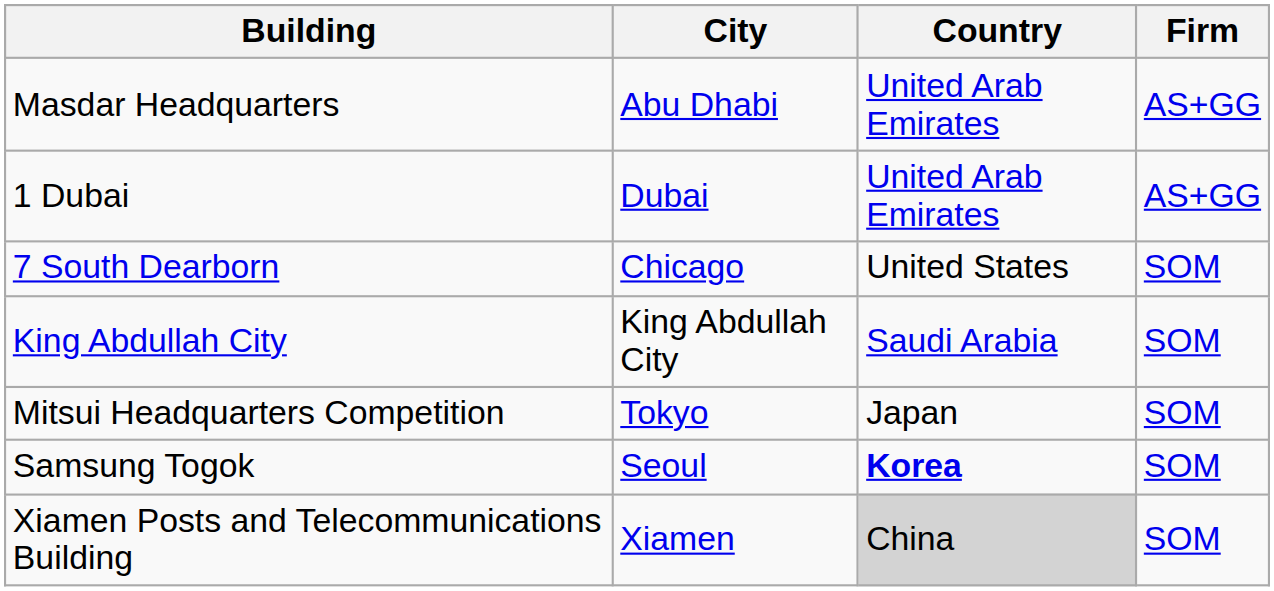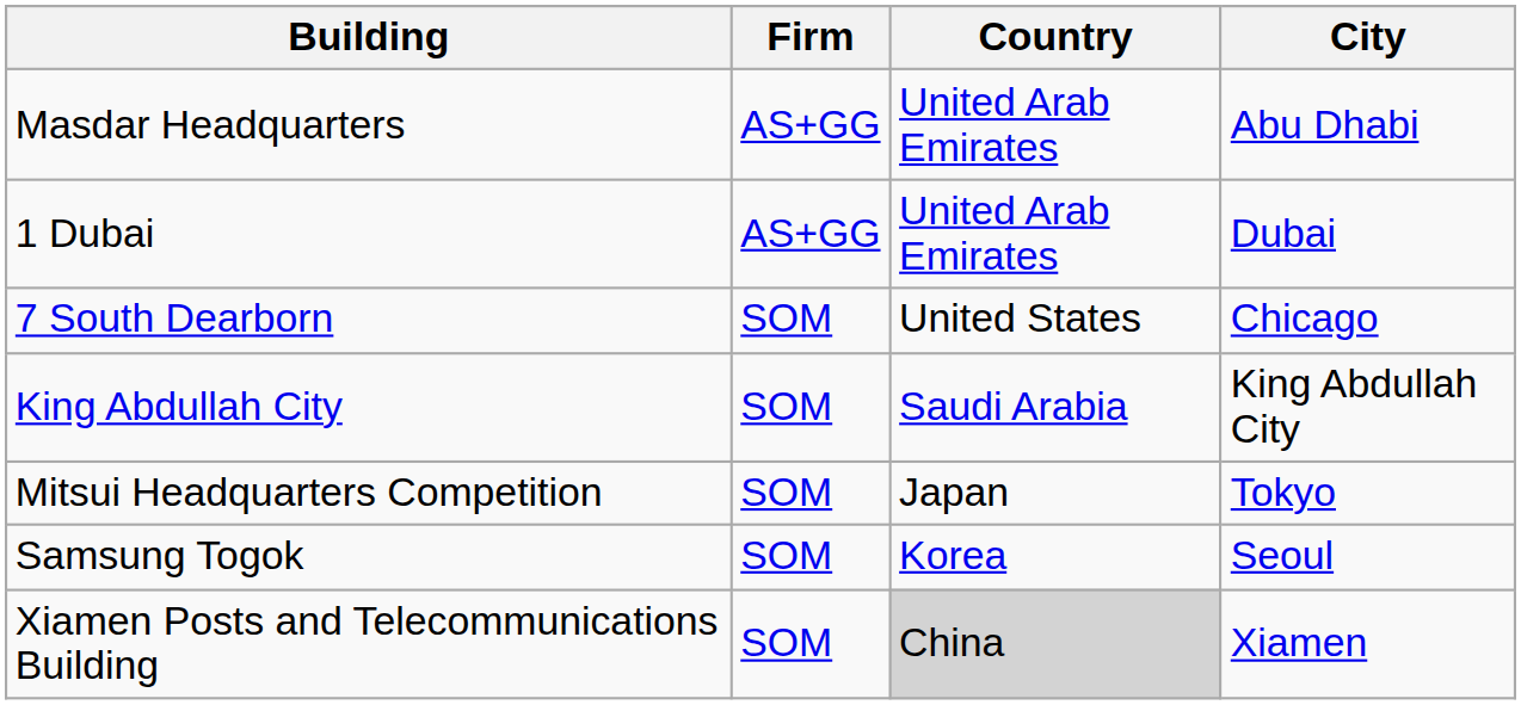columns swapped: City <-> Firm
Samsung Togok | Country: bold -> normal
